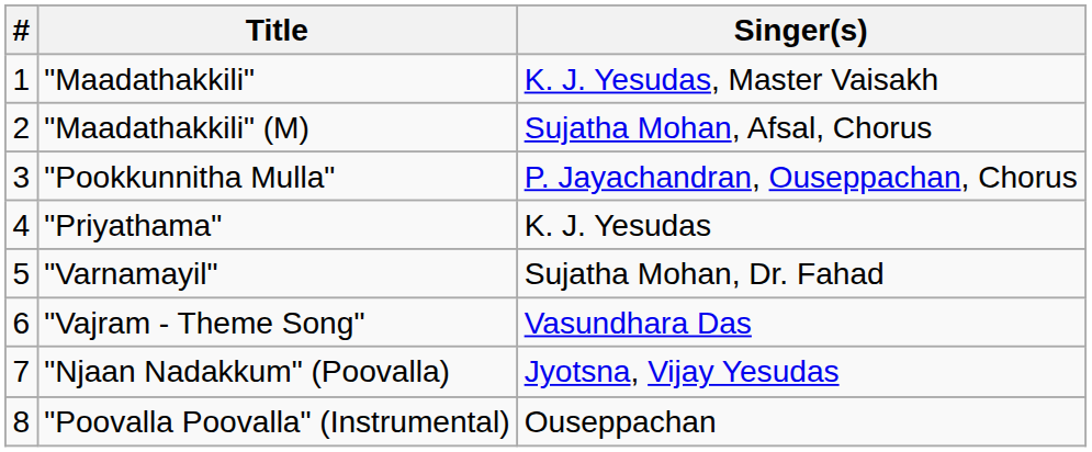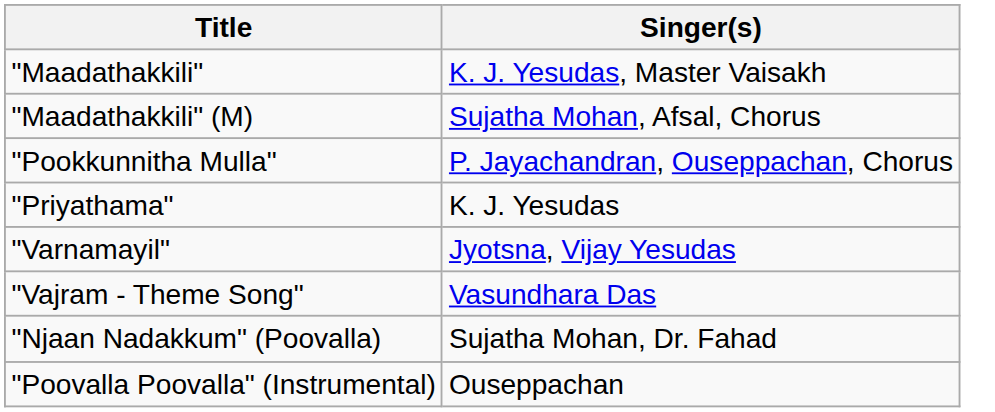- column: # | 1 | 2 | 3 | 4 | 5 | 6 | 7 | 8
"Varnamayil" | Singer(s): Sujatha Mohan, Dr. Fahad -> Jyotsna, Vijay Yesudas
"Njaan Nadakkum" (Poovalla) | Singer(s): Jyotsna, Vijay Yesudas -> Sujatha Mohan, Dr. Fahad
